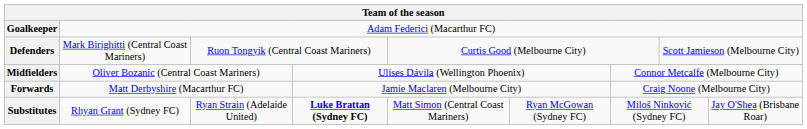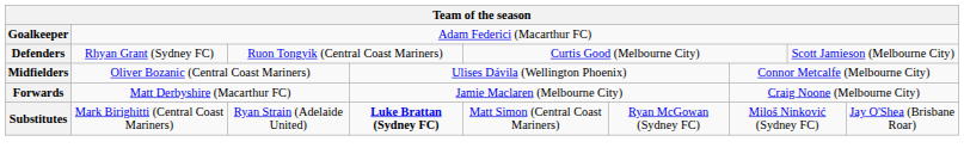Defenders | column 2: Mark Birighitti (Central Coast Mariners) -> Rhyan Grant (Sydney FC)
Substitutes | column 2: Rhyan Grant (Sydney FC) -> Mark Birighitti (Central Coast Mariners)
